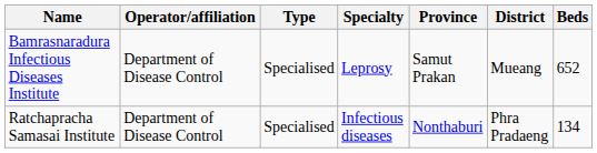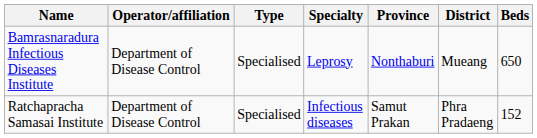Bamrasnaradura Infectious Diseases Institute | Province: Samut Prakan -> Nonthaburi
Bamrasnaradura Infectious Diseases Institute | Beds: 652 -> 650
Ratchapracha Samasai Institute | Province: Nonthaburi -> Samut Prakan
Ratchapracha Samasai Institute | Beds: 134 -> 152
